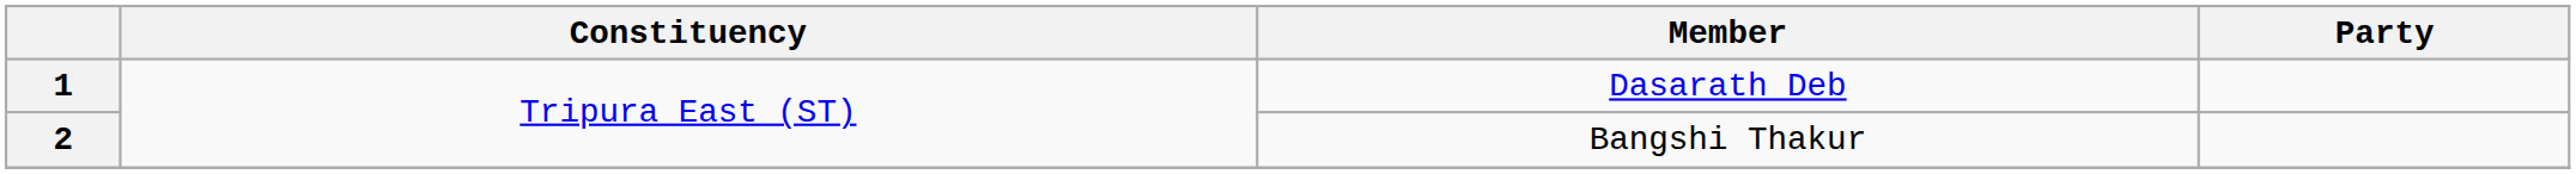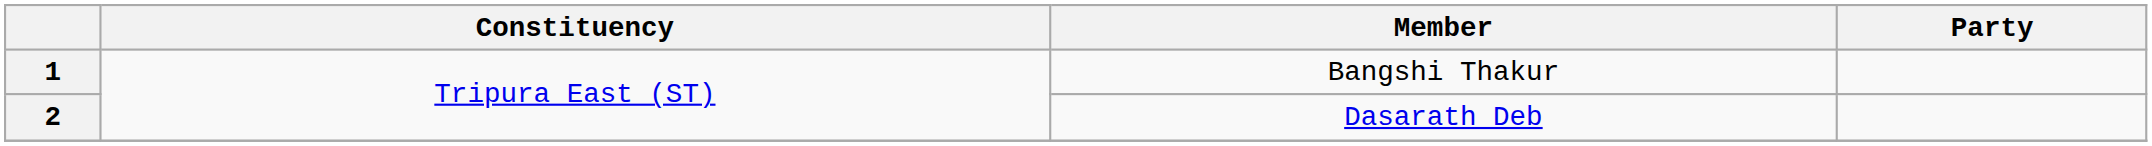1 | Member: Dasarath Deb -> Bangshi Thakur
2 | Member: Bangshi Thakur -> Dasarath Deb
